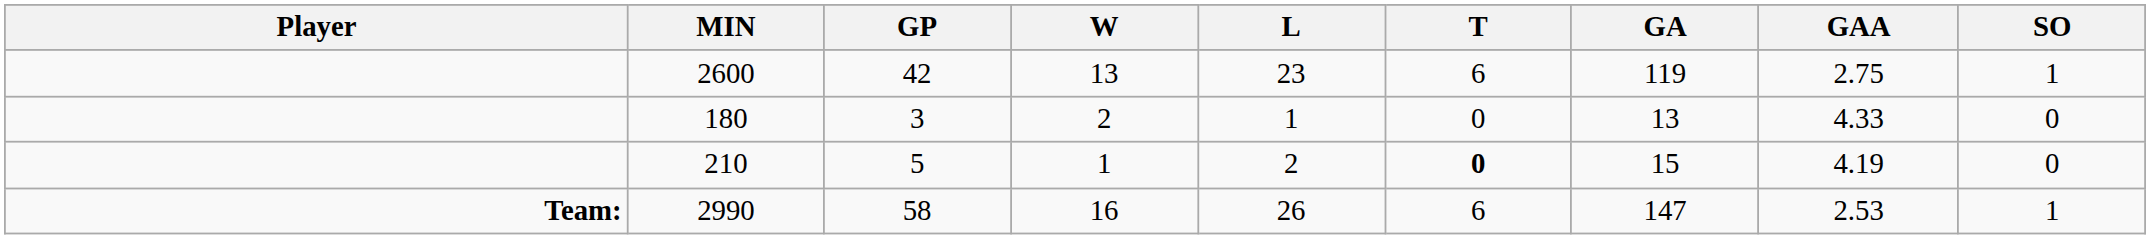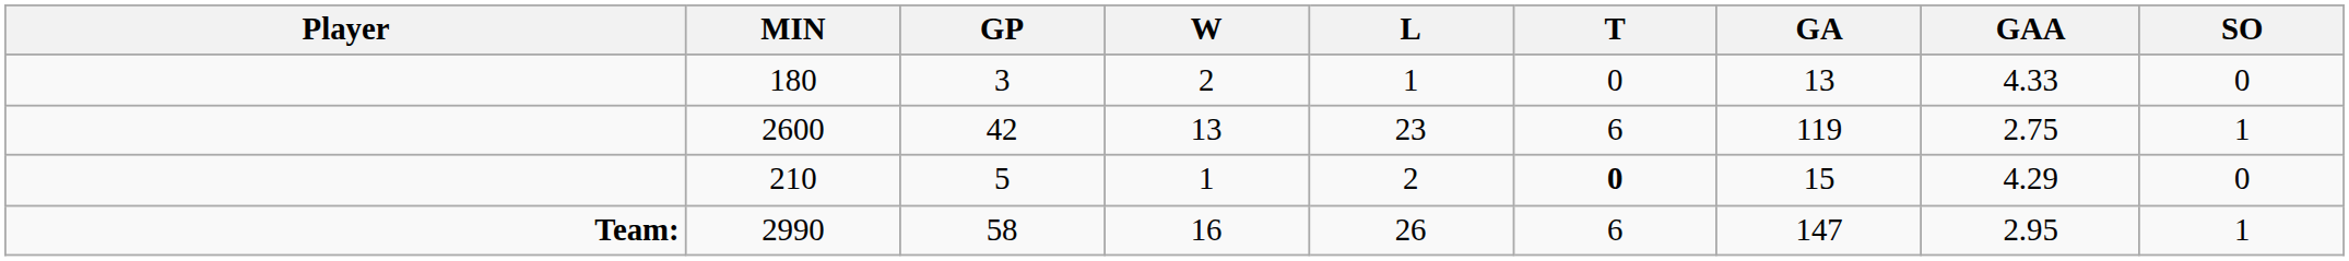rows swapped: 2600 <-> 180
210 | GAA: 4.19 -> 4.29
2990 | GAA: 2.53 -> 2.95
